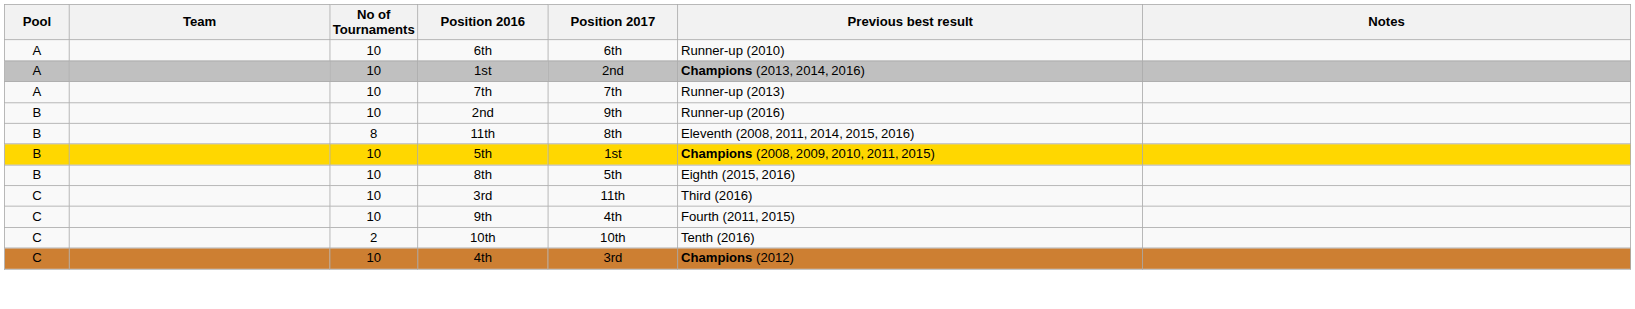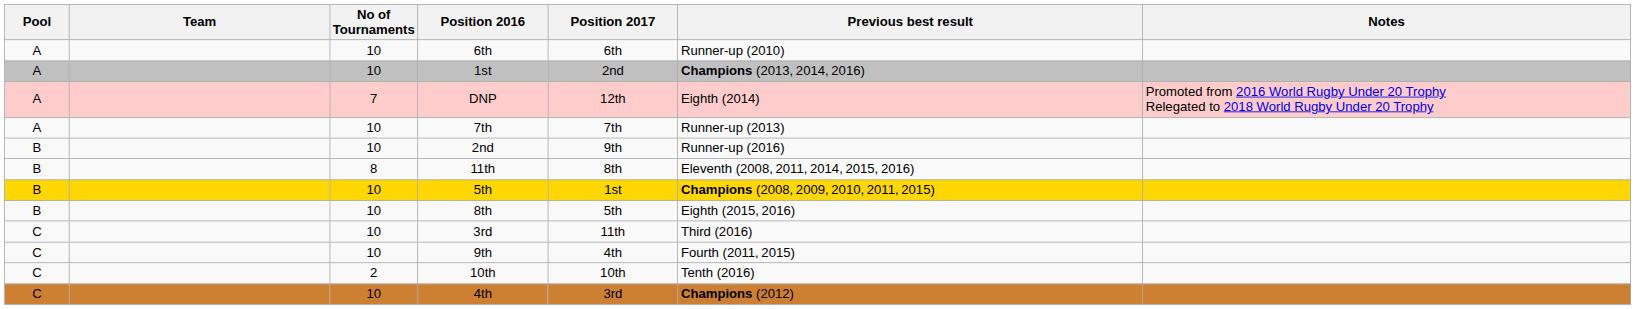+ row: A | 7 | DNP | 12th | Eighth (2014) | Promoted from 2016 World Rugby Under 20 Trophy Relegated to 2018 World Rugby Under 20 Trophy
